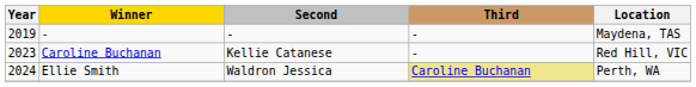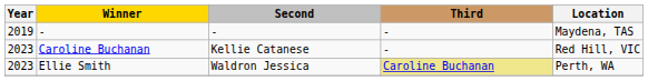Ellie Smith | Year: 2024 -> 2023
